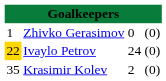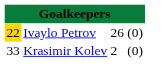- row: 1 | Zhivko Gerasimov | 0 | (0)
Ivaylo Petrov | column 3: 24 -> 26
Krasimir Kolev | column 1: 35 -> 33
